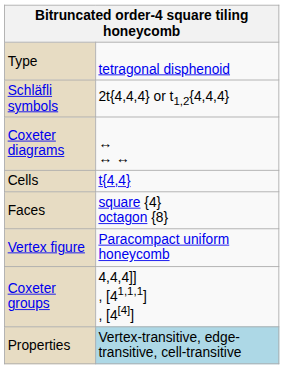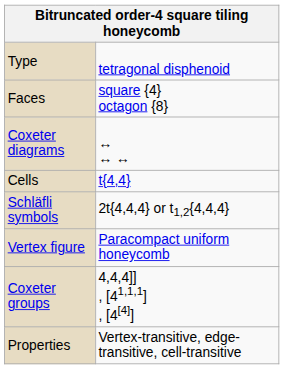rows swapped: Schläfli symbols <-> Faces
Properties | column 2: lightblue background -> no background
